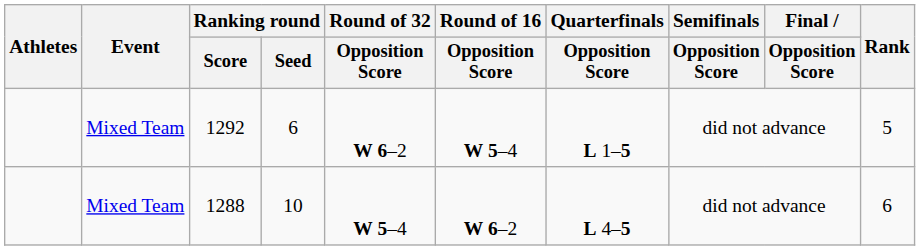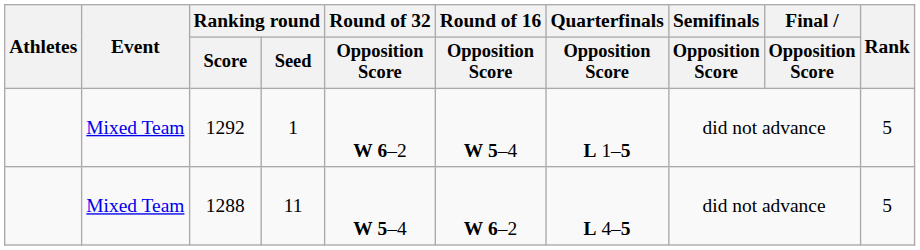1292 | Ranking round / Seed: 6 -> 1
1288 | Ranking round / Seed: 10 -> 11
1288 | Rank: 6 -> 5
